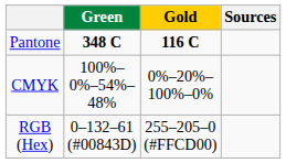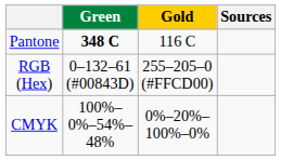Pantone | Gold: bold -> normal
rows swapped: RGB (Hex) <-> CMYK
